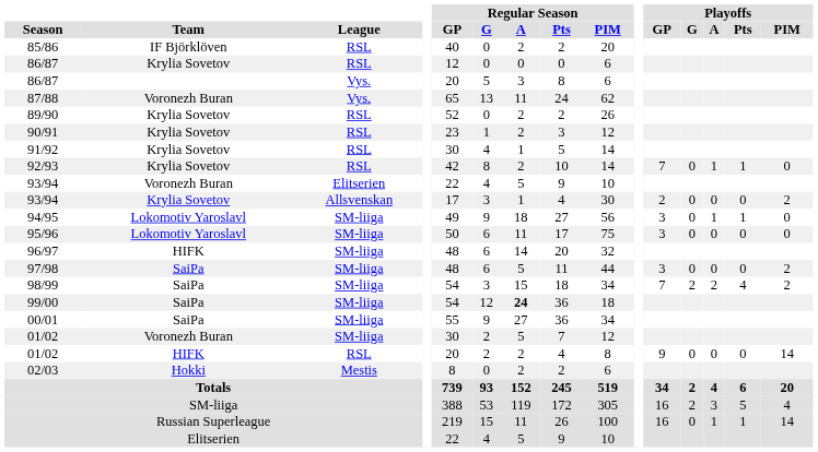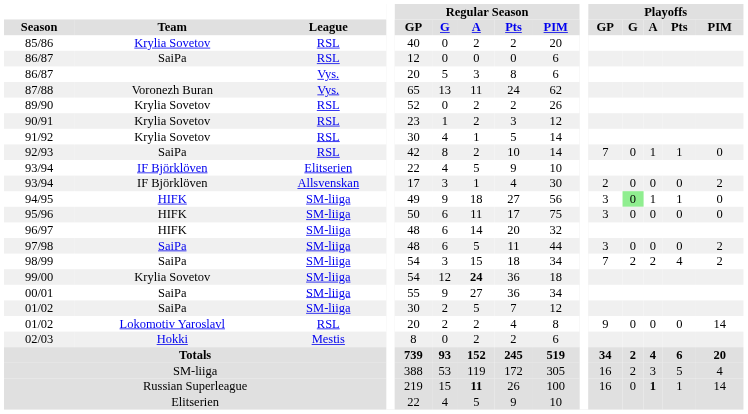85/86 | Team: IF Björklöven -> Krylia Sovetov
86/87 / RSL | Team: Krylia Sovetov -> SaiPa
92/93 | Team: Krylia Sovetov -> SaiPa
93/94 / Elitserien | Team: Voronezh Buran -> IF Björklöven
93/94 / Allsvenskan | Team: Krylia Sovetov -> IF Björklöven
94/95 | Team: Lokomotiv Yaroslavl -> HIFK
94/95 | Playoffs / G: no background -> lightgreen background
95/96 | Team: Lokomotiv Yaroslavl -> HIFK
99/00 | Team: SaiPa -> Krylia Sovetov
01/02 / SM-liiga | Team: Voronezh Buran -> SaiPa
01/02 / RSL | Team: HIFK -> Lokomotiv Yaroslavl
Russian Superleague | Regular Season / A: normal -> bold
Russian Superleague | Playoffs / A: normal -> bold
